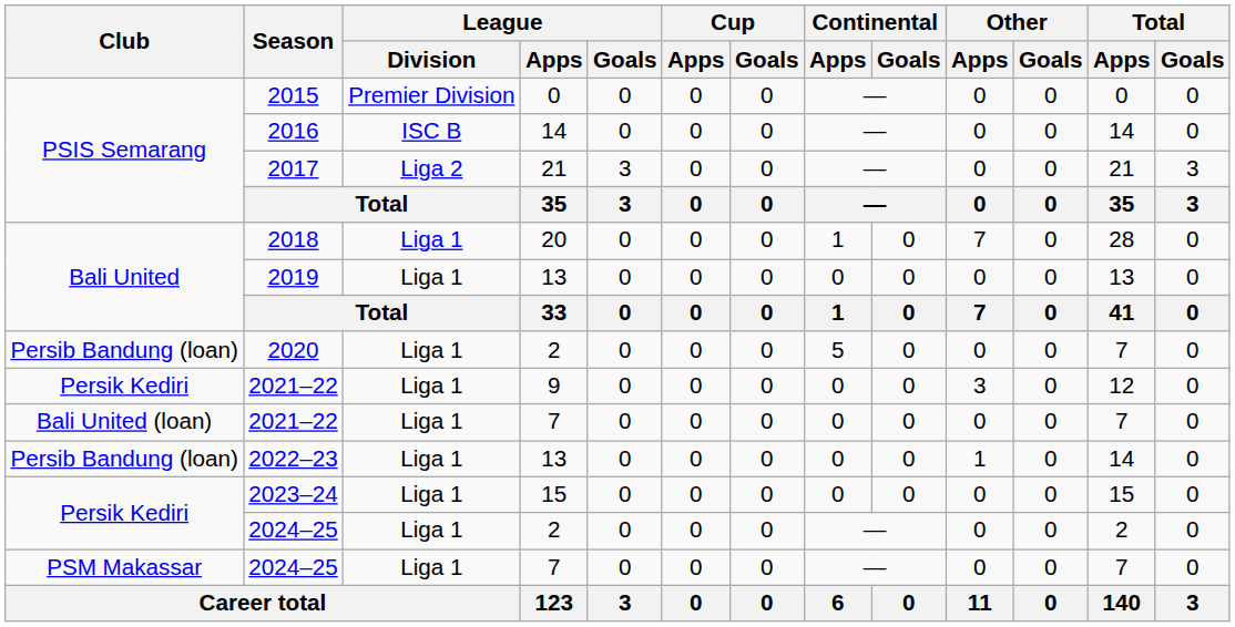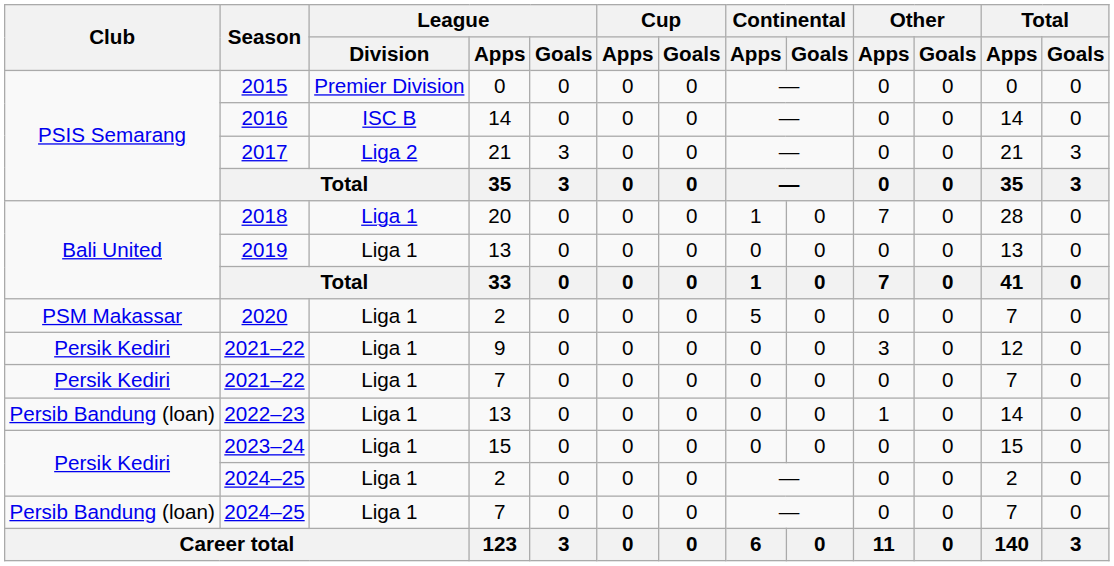2020 | Club: Persib Bandung (loan) -> PSM Makassar
2021–22 / 7 | Club: Bali United (loan) -> Persik Kediri
2024–25 / 7 | Club: PSM Makassar -> Persib Bandung (loan)
